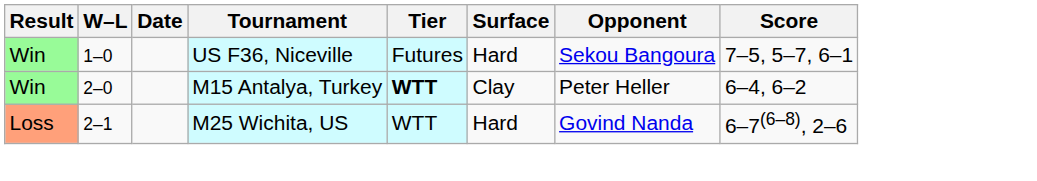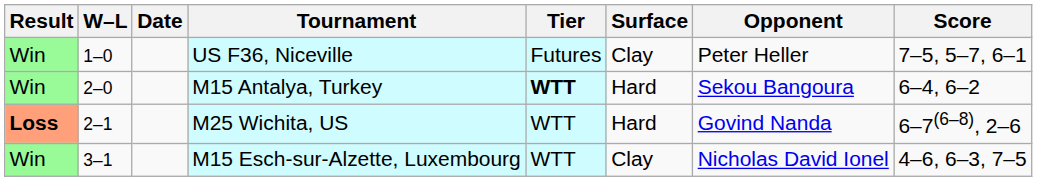US F36, Niceville | Surface: Hard -> Clay
US F36, Niceville | Opponent: Sekou Bangoura -> Peter Heller
M15 Antalya, Turkey | Surface: Clay -> Hard
M15 Antalya, Turkey | Opponent: Peter Heller -> Sekou Bangoura
M25 Wichita, US | Result: normal -> bold
+ row: Win | 3–1 | M15 Esch-sur-Alzette, Luxembourg | WTT | Clay | Nicholas David Ionel | 4–6, 6–3, 7–5
